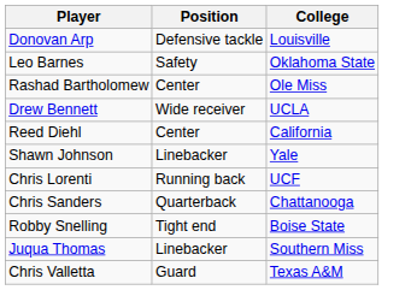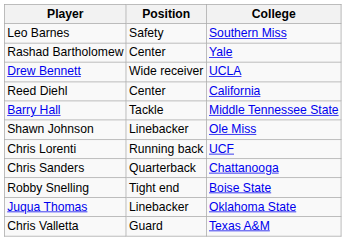- row: Donovan Arp | Defensive tackle | Louisville
Leo Barnes | College: Oklahoma State -> Southern Miss
Rashad Bartholomew | College: Ole Miss -> Yale
+ row: Barry Hall | Tackle | Middle Tennessee State
Shawn Johnson | College: Yale -> Ole Miss
Juqua Thomas | College: Southern Miss -> Oklahoma State
